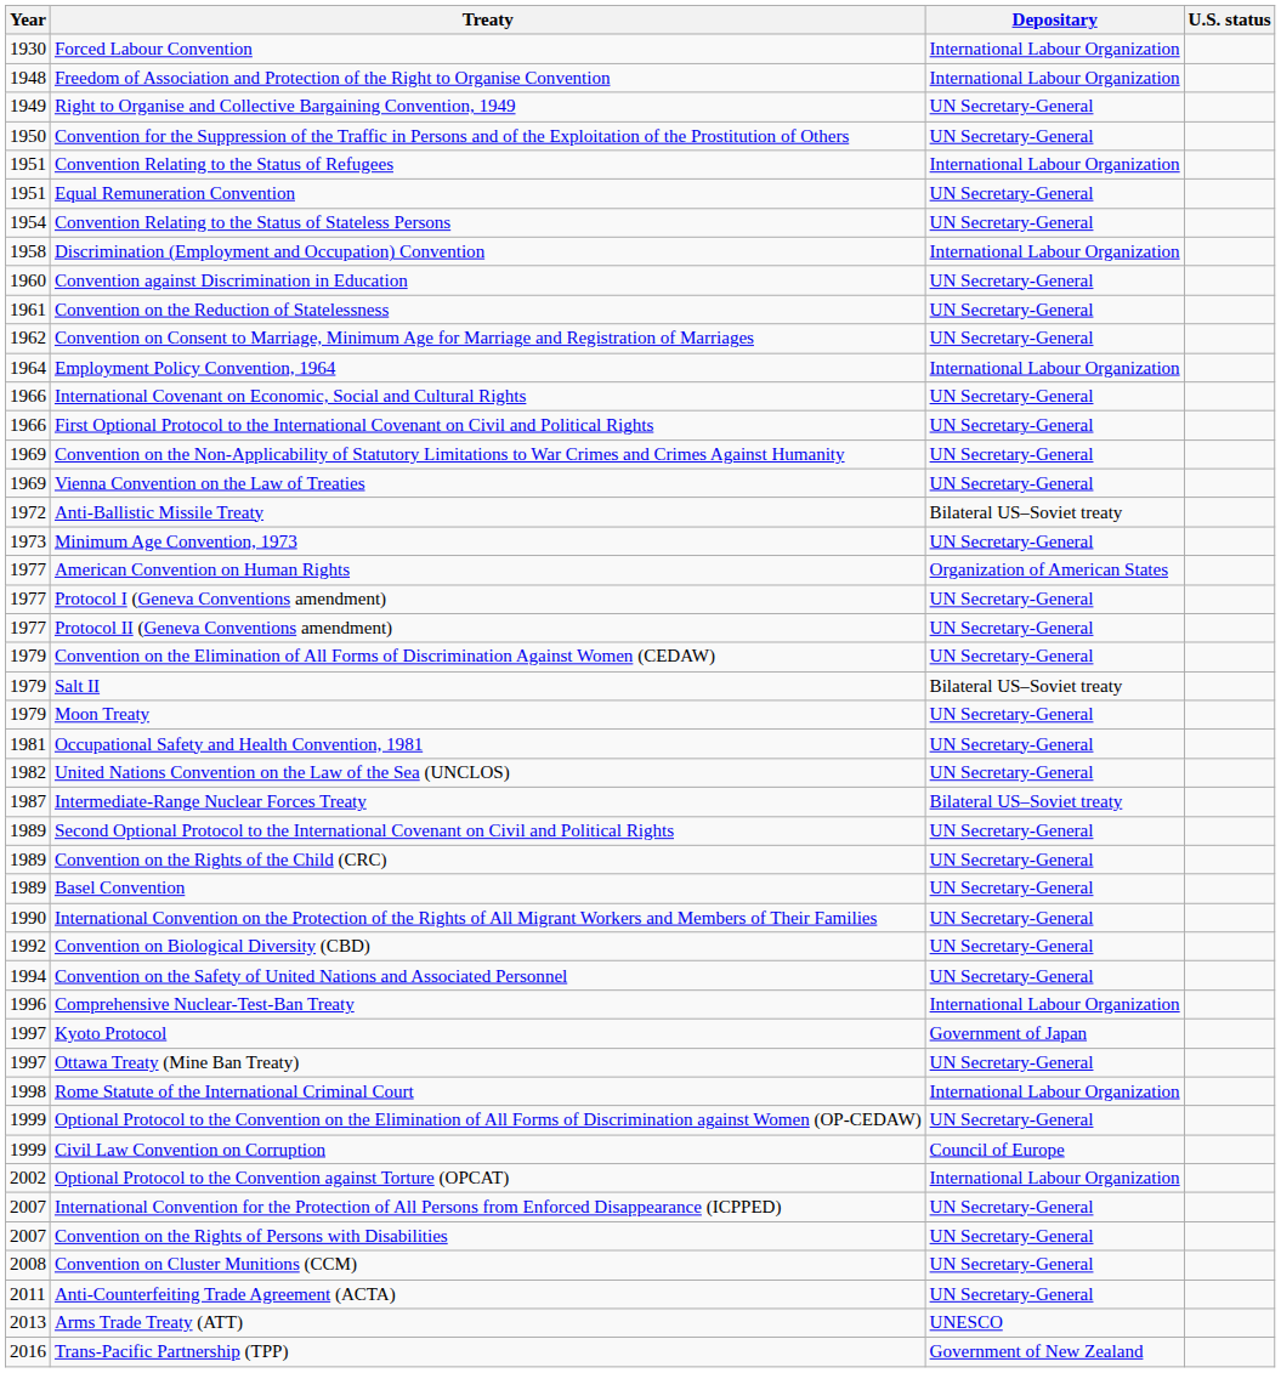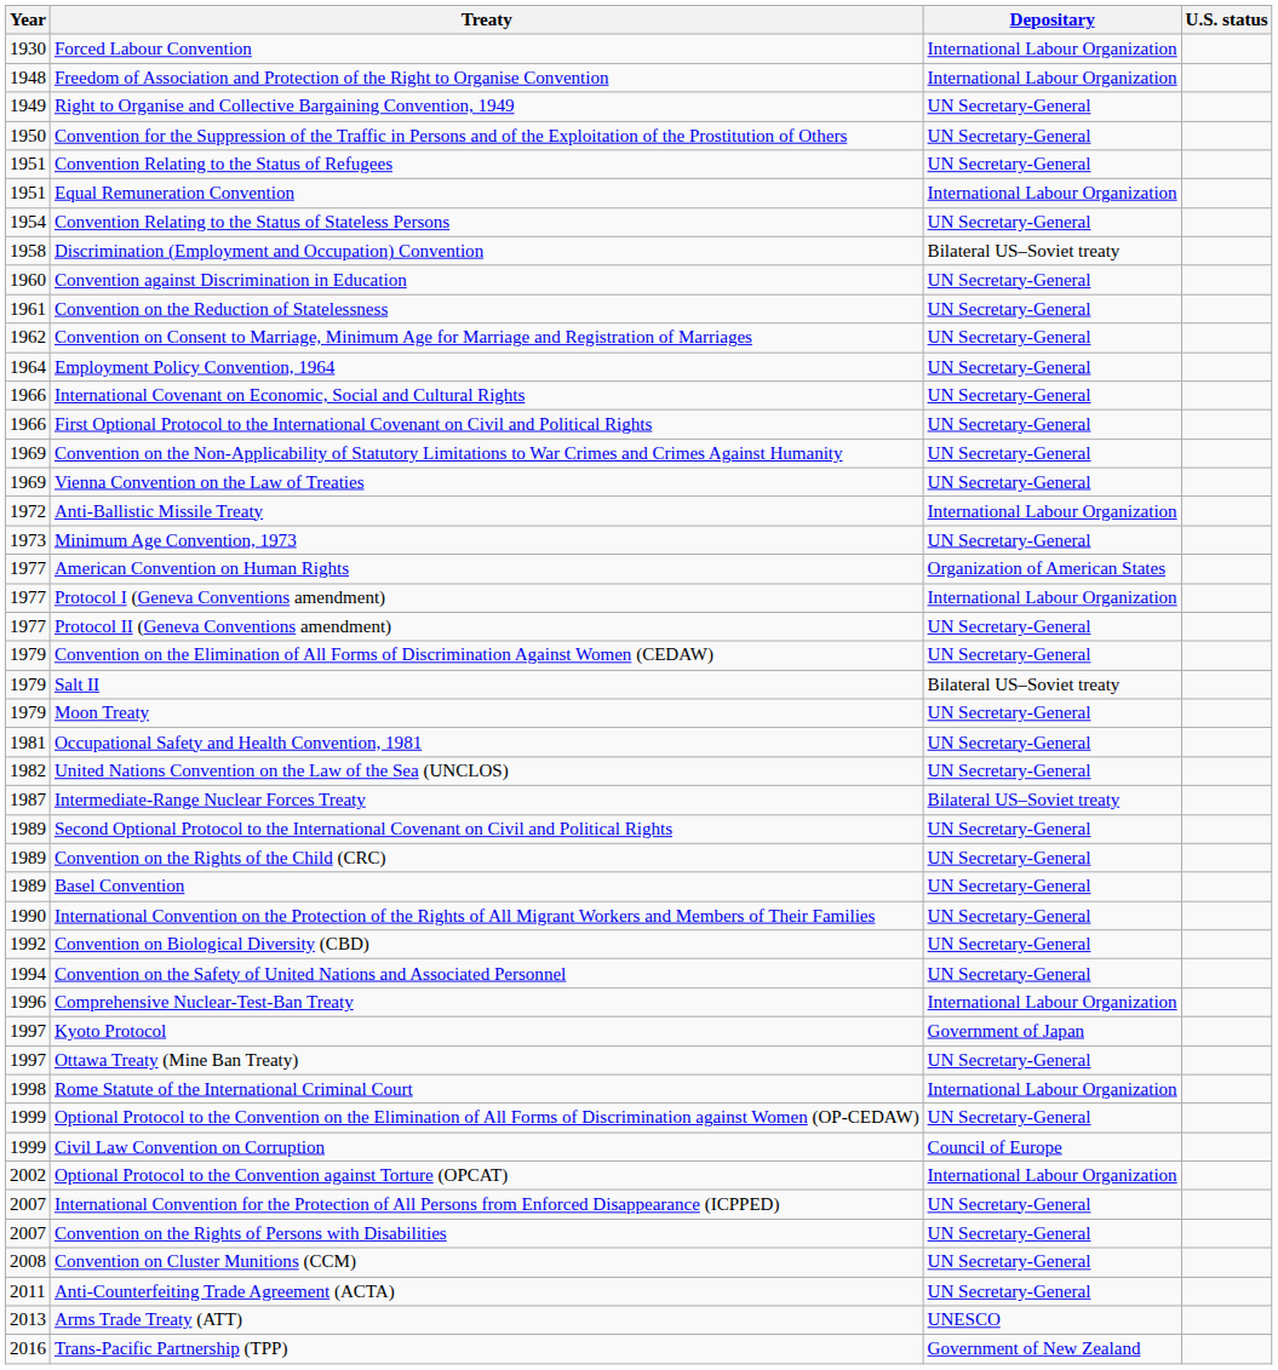Convention Relating to the Status of Refugees | Depositary: International Labour Organization -> UN Secretary-General
Equal Remuneration Convention | Depositary: UN Secretary-General -> International Labour Organization
Discrimination (Employment and Occupation) Convention | Depositary: International Labour Organization -> Bilateral US–Soviet treaty
Employment Policy Convention, 1964 | Depositary: International Labour Organization -> UN Secretary-General
Anti-Ballistic Missile Treaty | Depositary: Bilateral US–Soviet treaty -> International Labour Organization
Protocol I (Geneva Conventions amendment) | Depositary: UN Secretary-General -> International Labour Organization
